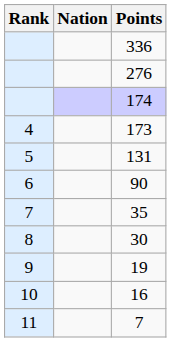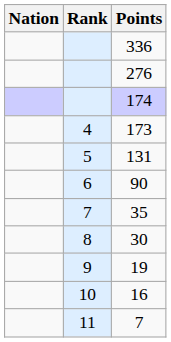columns swapped: Rank <-> Nation
